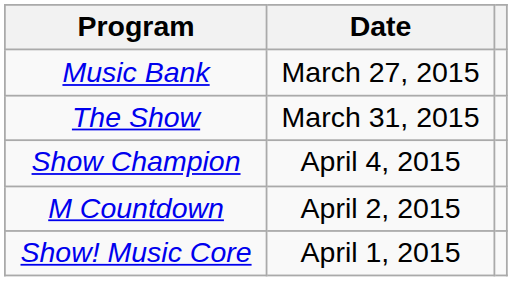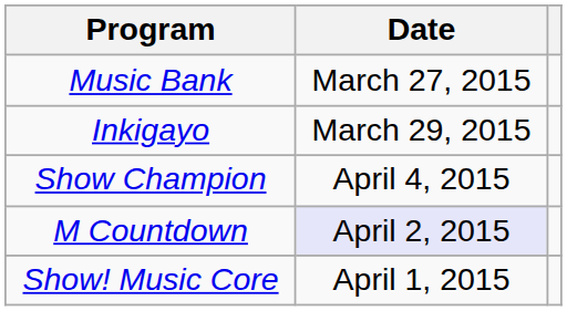+ row: Inkigayo | March 29, 2015
- row: The Show | March 31, 2015
M Countdown | Date: no background -> lavender background
